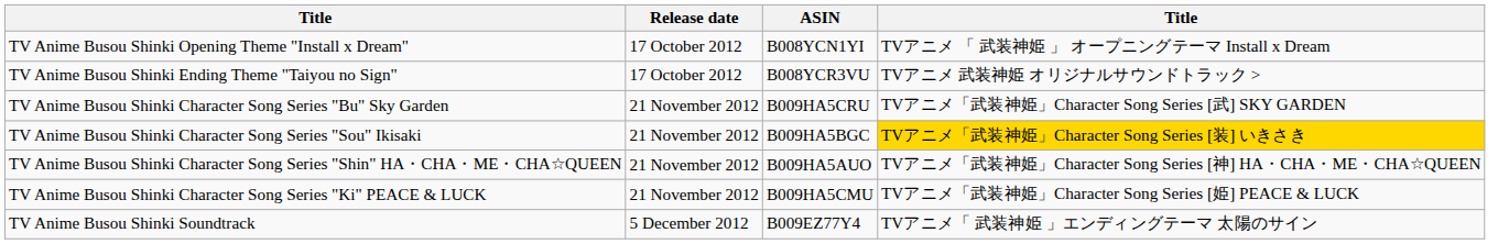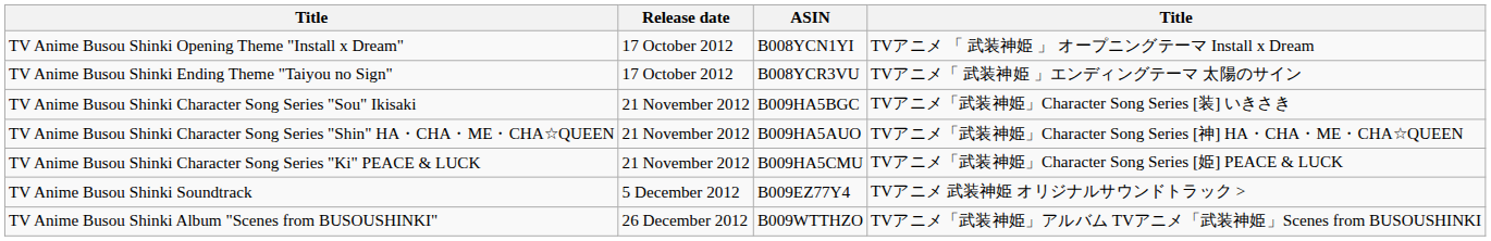TV Anime Busou Shinki Ending Theme "Taiyou no Sign" | column 4: TVアニメ 武装神姫 オリジナルサウンドトラック > -> TVアニメ「 武装神姫 」エンディングテーマ 太陽のサイン
- row: TV Anime Busou Shinki Character Song Series "Bu" Sky Garden | 21 November 2012 | B009HA5CRU | TVアニメ「武装神姫」Character Song Series [武] SKY GARDEN
TV Anime Busou Shinki Character Song Series "Sou" Ikisaki | column 4: gold background -> no background
TV Anime Busou Shinki Soundtrack | column 4: TVアニメ「 武装神姫 」エンディングテーマ 太陽のサイン -> TVアニメ 武装神姫 オリジナルサウンドトラック >
+ row: TV Anime Busou Shinki Album "Scenes from BUSOUSHINKI" | 26 December 2012 | B009WTTHZO | TVアニメ「武装神姫」アルバム TVアニメ「武装神姫」Scenes from BUSOUSHINKI
